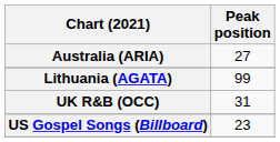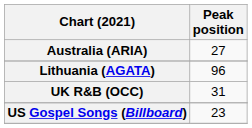Lithuania (AGATA) | Peak position: 99 -> 96
